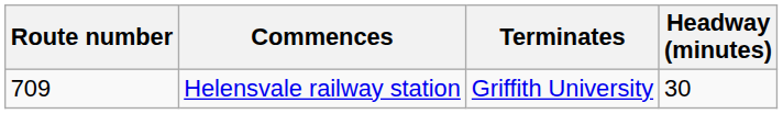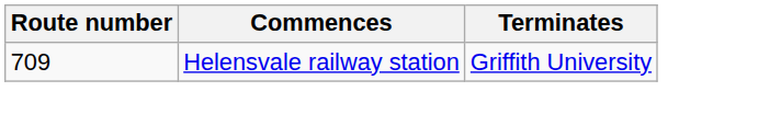- column: Headway (minutes) | 30
